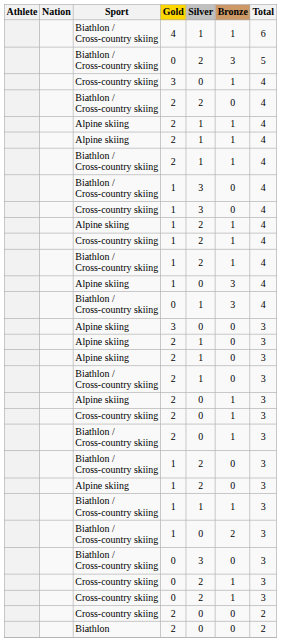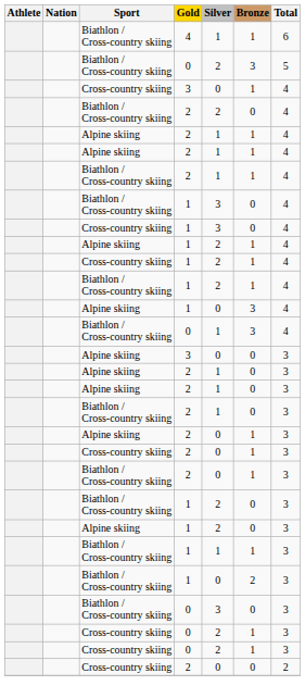- row: Biathlon | 2 | 0 | 0 | 2
